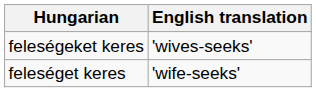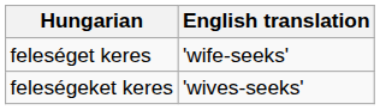rows swapped: feleséget keres <-> feleségeket keres
